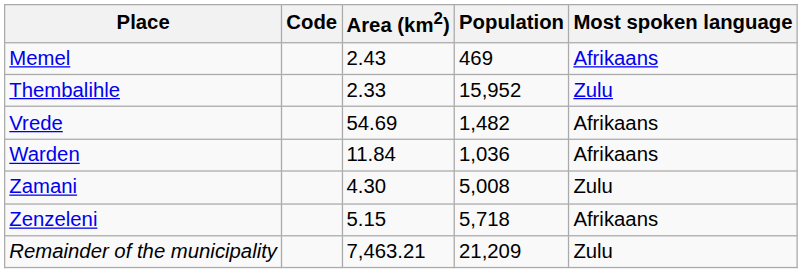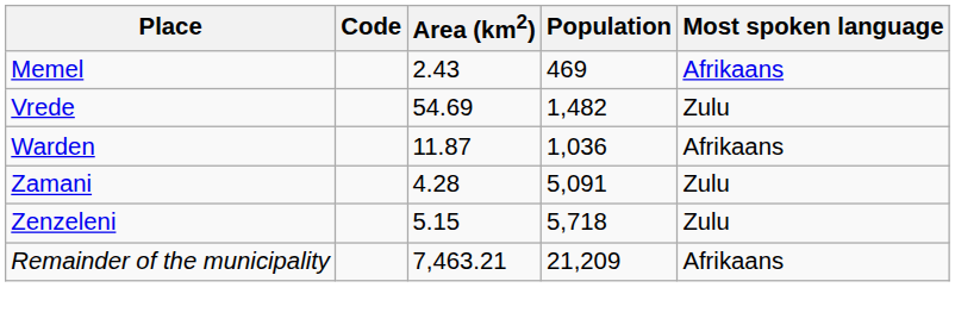- row: Thembalihle | 2.33 | 15,952 | Zulu
Vrede | Most spoken language: Afrikaans -> Zulu
Warden | Area (km2): 11.84 -> 11.87
Zamani | Area (km2): 4.30 -> 4.28
Zamani | Population: 5,008 -> 5,091
Zenzeleni | Most spoken language: Afrikaans -> Zulu
Remainder of the municipality | Most spoken language: Zulu -> Afrikaans
